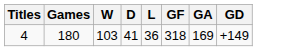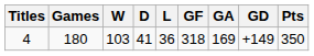+ column: Pts | 350
